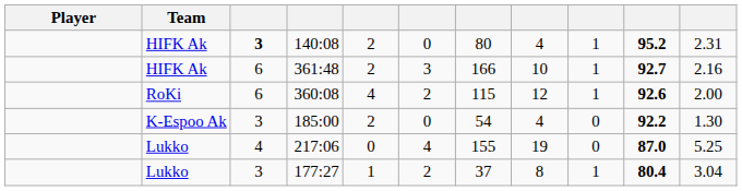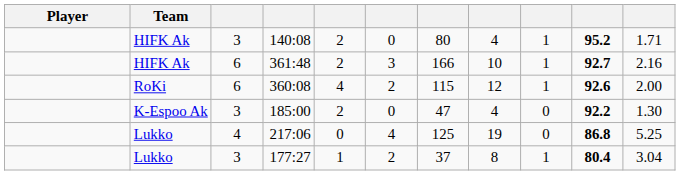140:08 | column 3: bold -> normal
140:08 | column 11: 2.31 -> 1.71
185:00 | column 7: 54 -> 47
217:06 | column 7: 155 -> 125
217:06 | column 10: 87.0 -> 86.8
